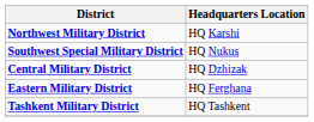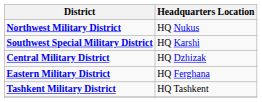Northwest Military District | Headquarters Location: HQ Karshi -> HQ Nukus
Southwest Special Military District | Headquarters Location: HQ Nukus -> HQ Karshi
